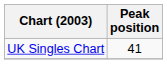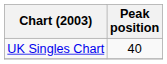UK Singles Chart | Peak position: 41 -> 40
